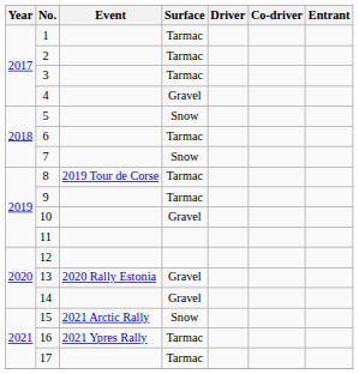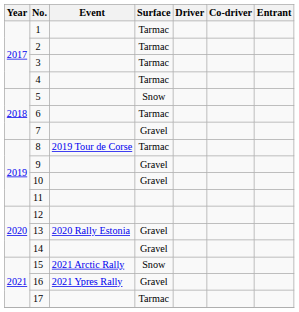4 | Surface: Gravel -> Tarmac
7 | Surface: Snow -> Gravel
9 | Surface: Tarmac -> Gravel
16 | Surface: Tarmac -> Gravel
